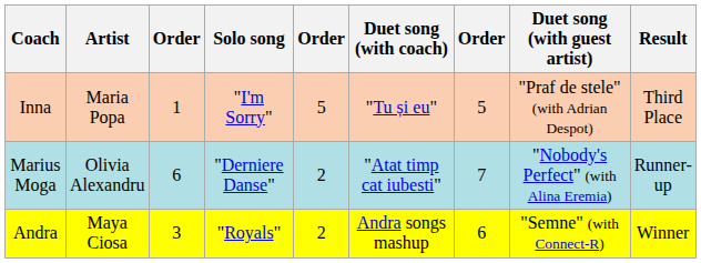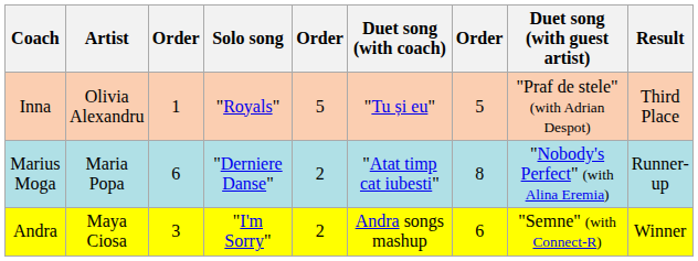Inna | Artist: Maria Popa -> Olivia Alexandru
Inna | Solo song: "I'm Sorry" -> "Royals"
Marius Moga | Artist: Olivia Alexandru -> Maria Popa
Marius Moga | column 7: 7 -> 8
Andra | Solo song: "Royals" -> "I'm Sorry"
